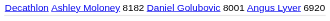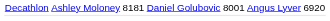Decathlon | column 3: 8182 -> 8181
